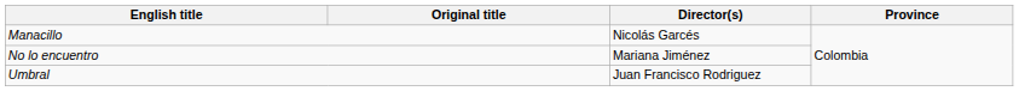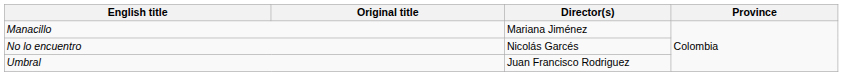Manacillo | Director(s): Nicolás Garcés -> Mariana Jiménez
No lo encuentro | Director(s): Mariana Jiménez -> Nicolás Garcés
